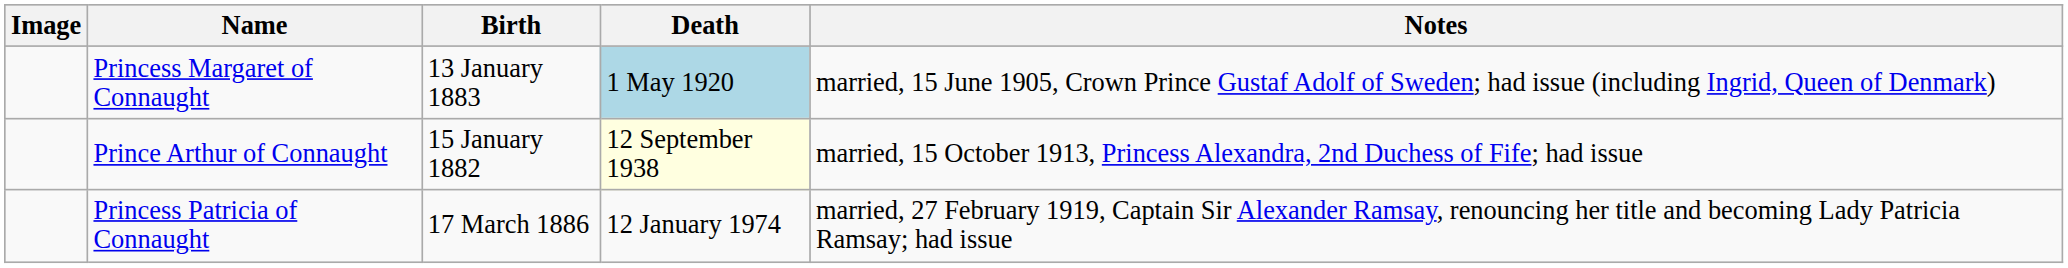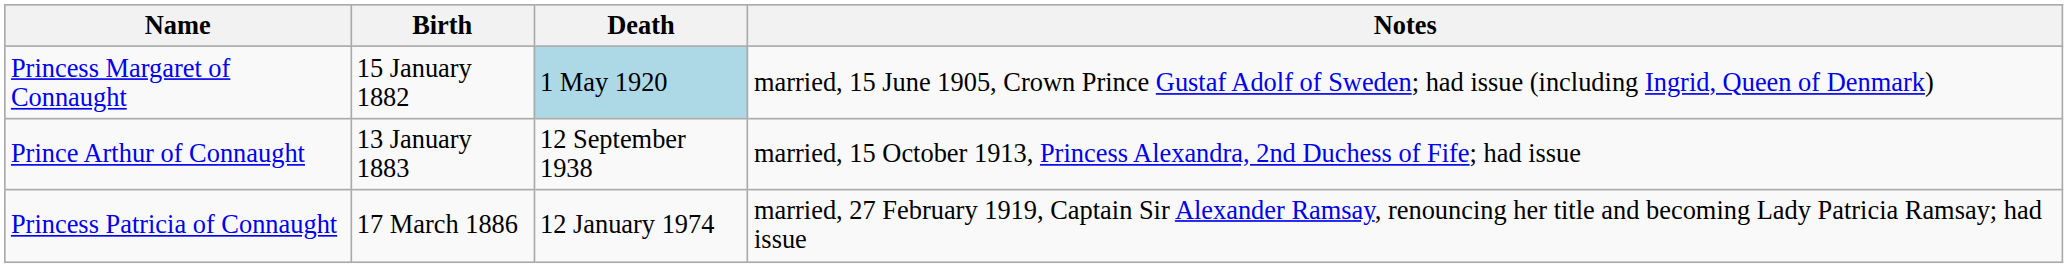- column: Image
Princess Margaret of Connaught | Birth: 13 January 1883 -> 15 January 1882
Prince Arthur of Connaught | Birth: 15 January 1882 -> 13 January 1883
Prince Arthur of Connaught | Death: lightyellow background -> no background
